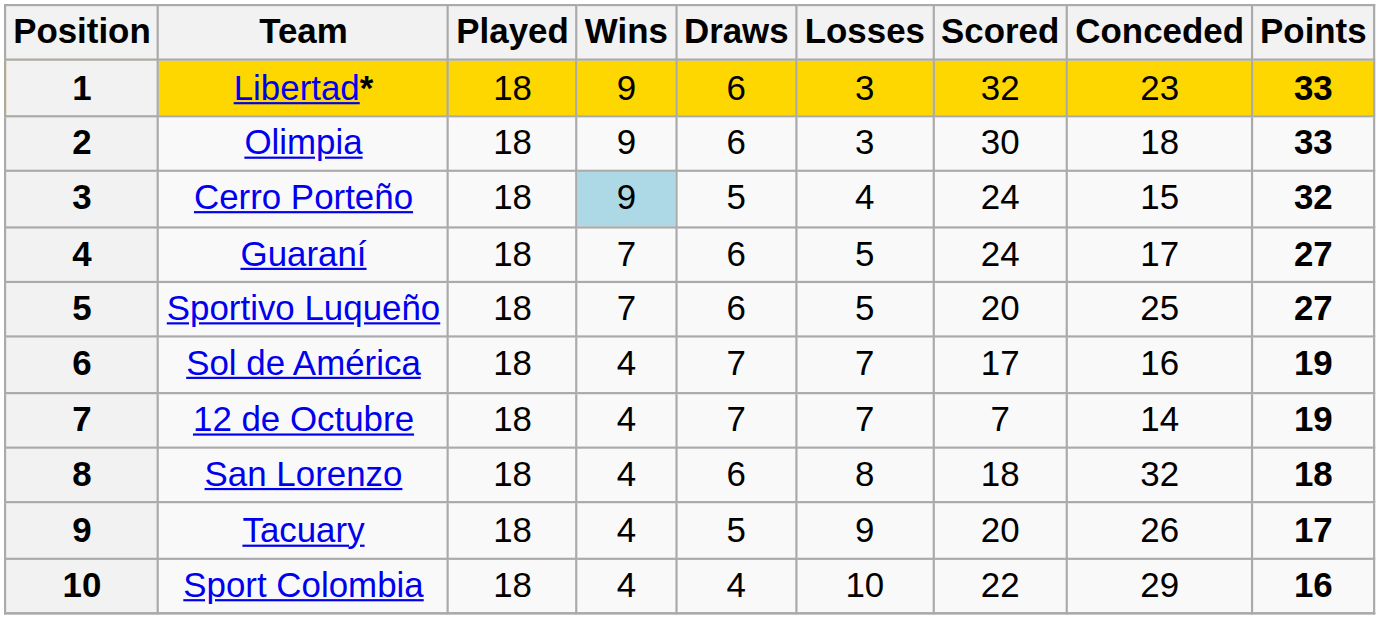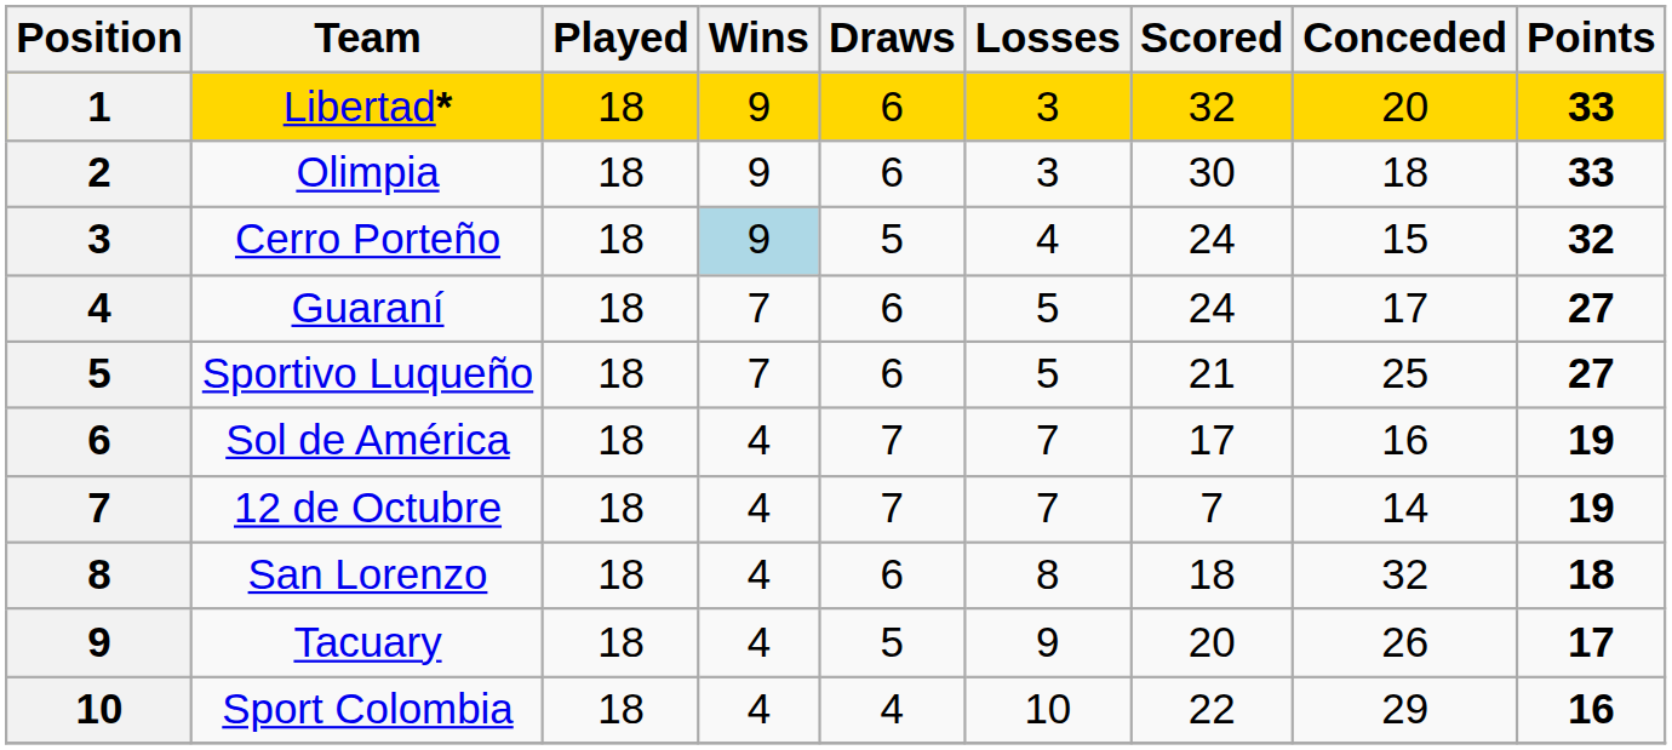Libertad* | Conceded: 23 -> 20
Sportivo Luqueño | Scored: 20 -> 21
